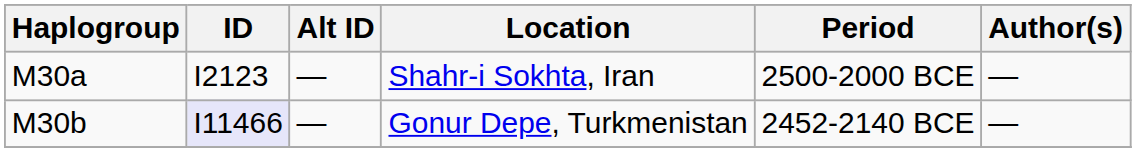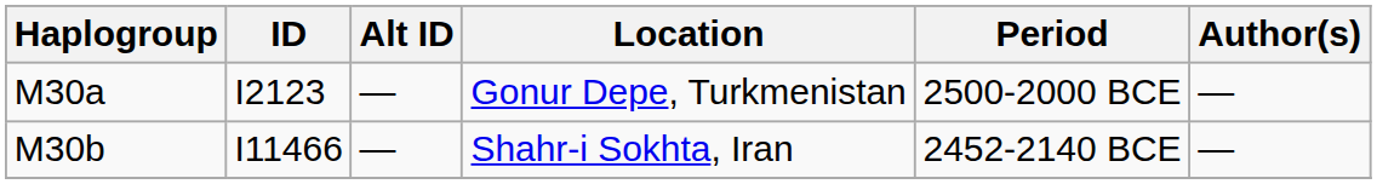M30a | Location: Shahr-i Sokhta, Iran -> Gonur Depe, Turkmenistan
M30b | ID: lavender background -> no background
M30b | Location: Gonur Depe, Turkmenistan -> Shahr-i Sokhta, Iran
